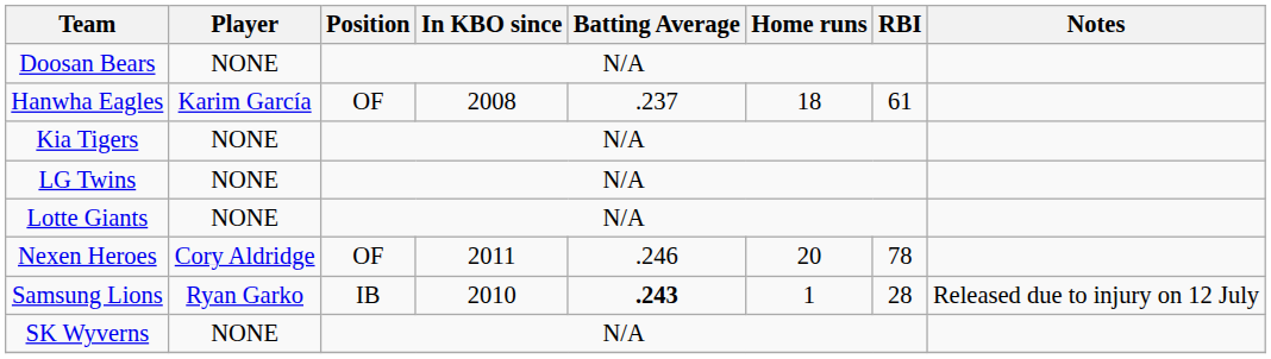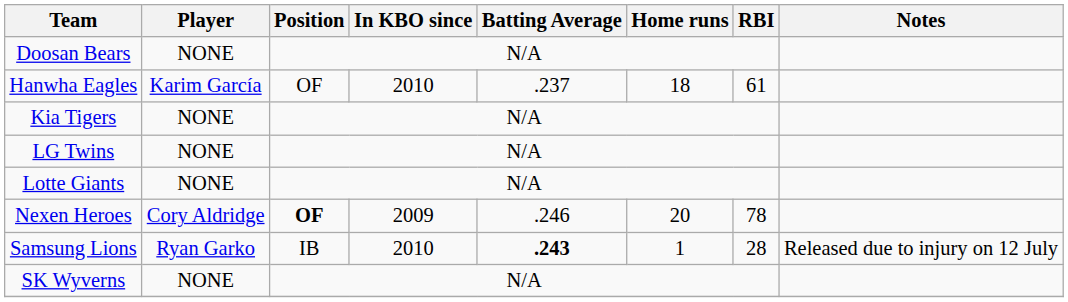Hanwha Eagles | In KBO since: 2008 -> 2010
Nexen Heroes | Position: normal -> bold
Nexen Heroes | In KBO since: 2011 -> 2009
